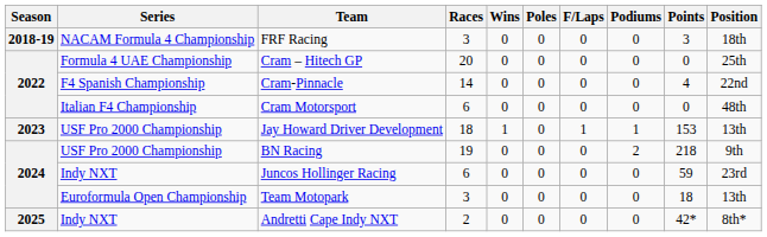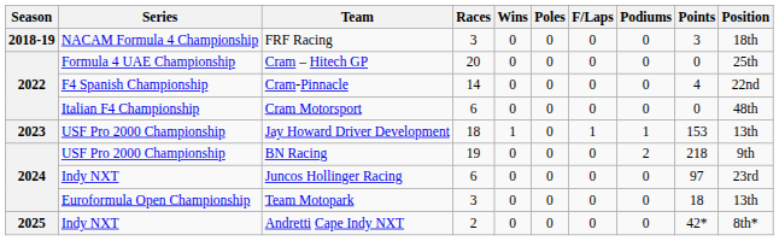Juncos Hollinger Racing | Points: 59 -> 97
